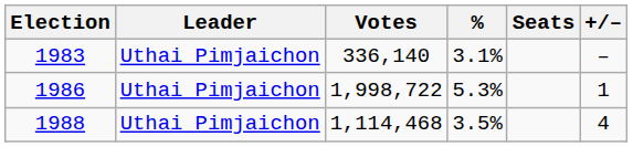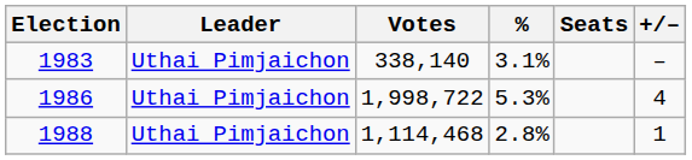1983 | Votes: 336,140 -> 338,140
1986 | +/–: 1 -> 4
1988 | %: 3.5% -> 2.8%
1988 | +/–: 4 -> 1
